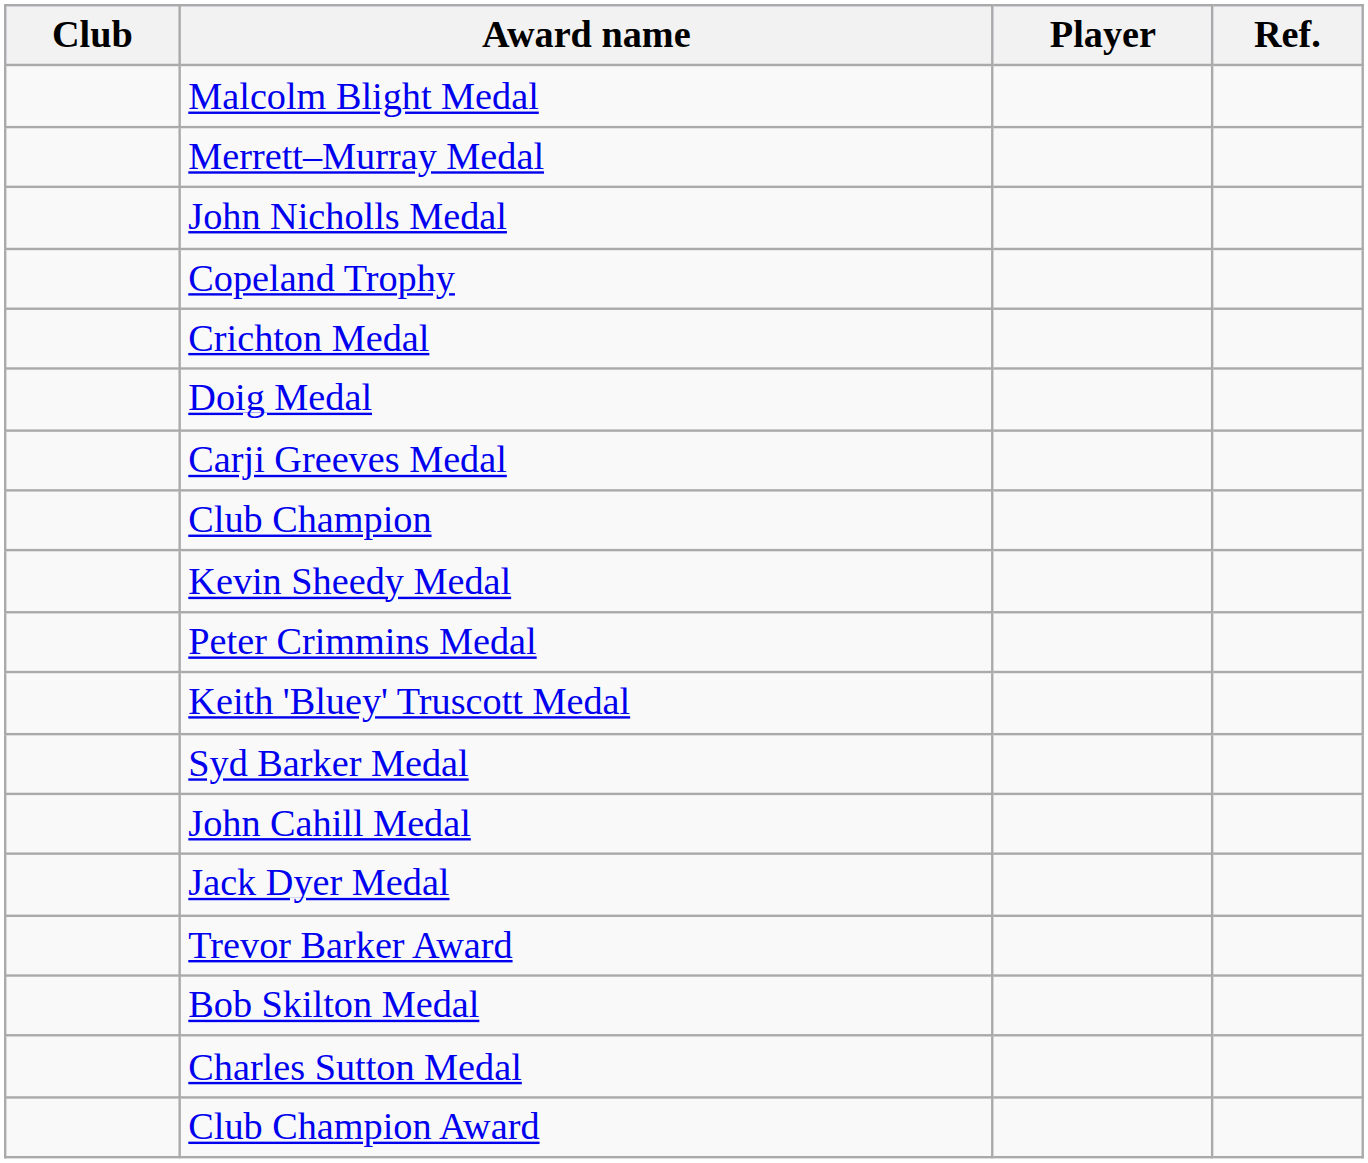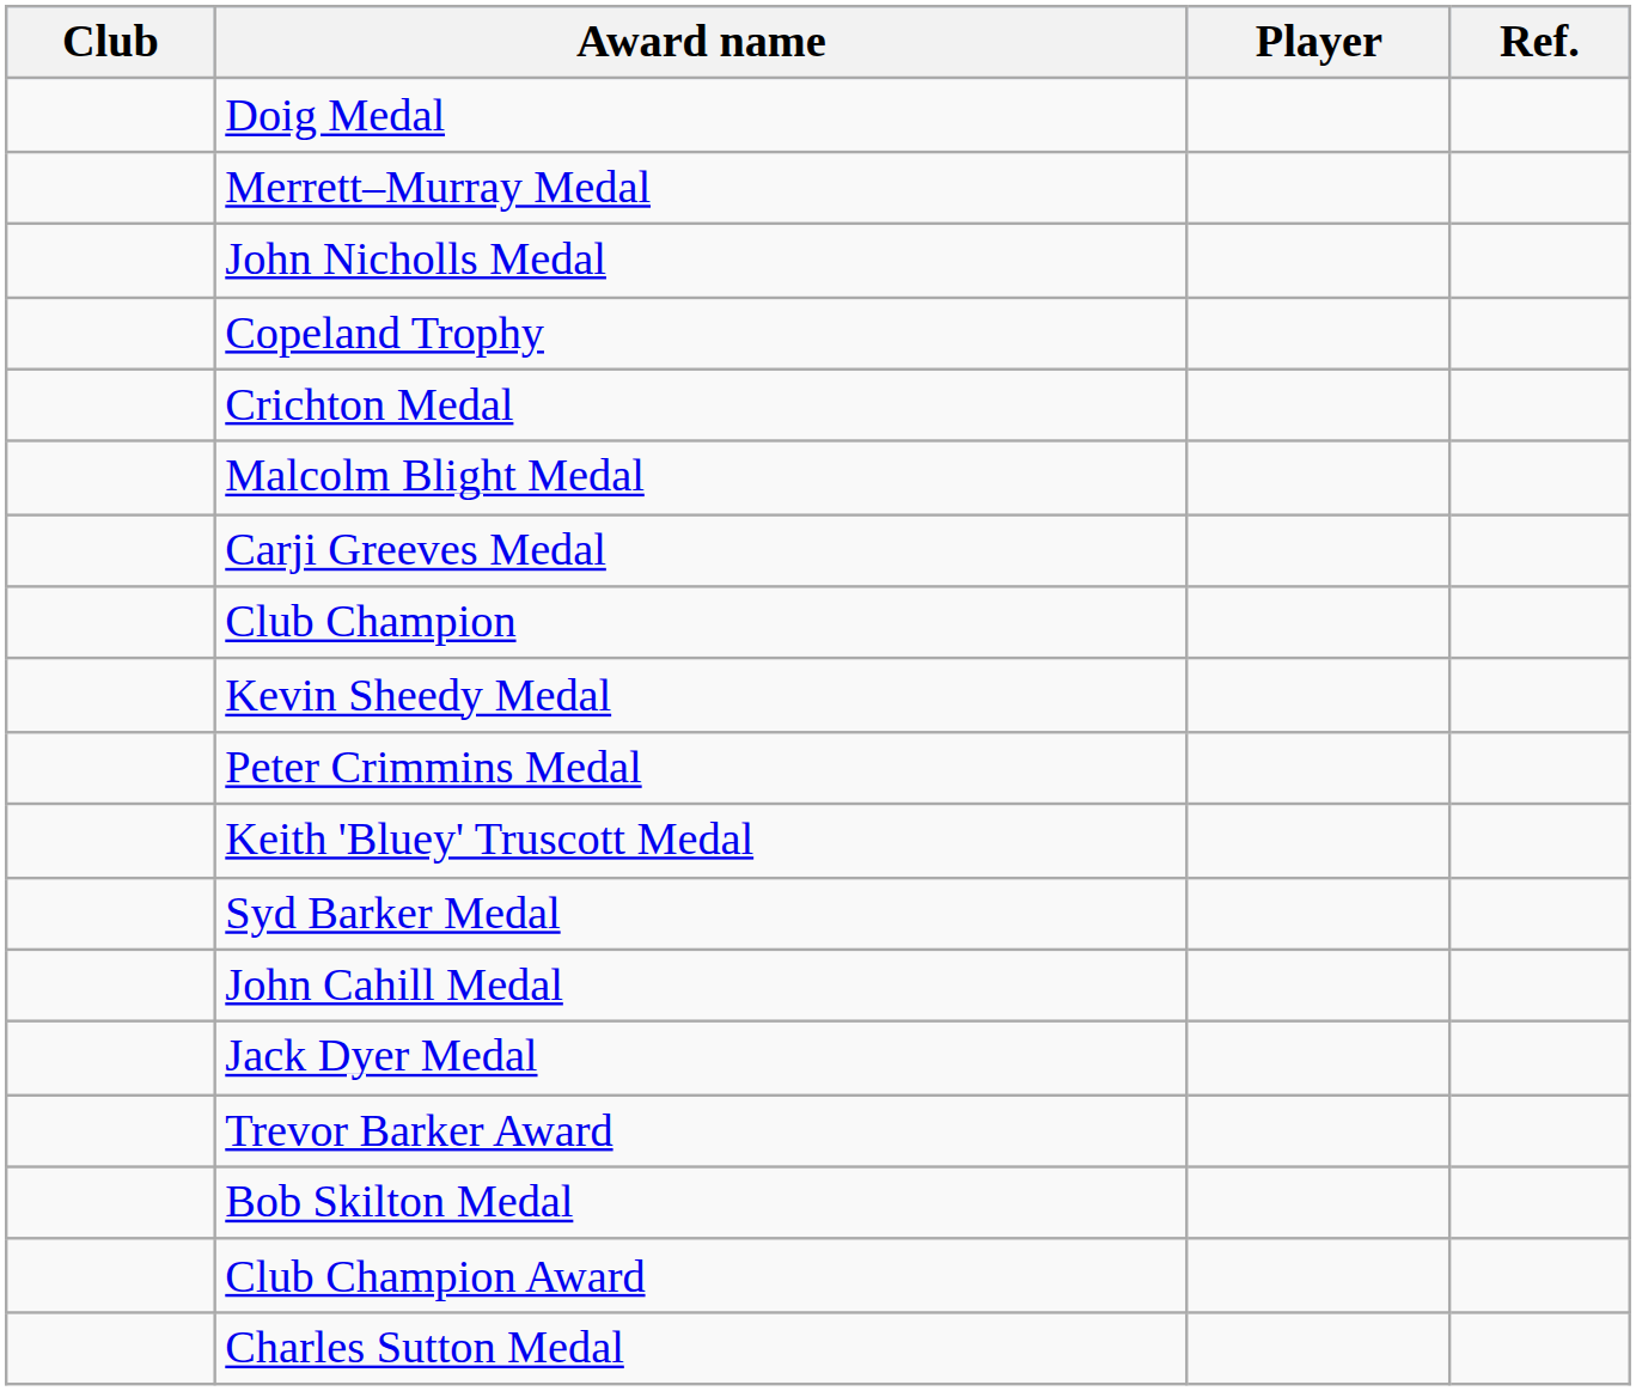rows swapped: Malcolm Blight Medal <-> Doig Medal
rows swapped: Club Champion Award <-> Charles Sutton Medal
